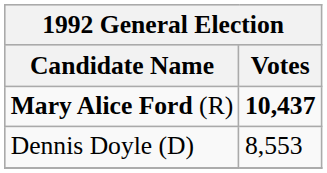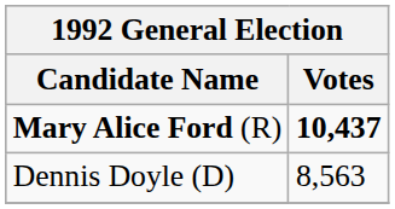Dennis Doyle (D) | column 2: 8,553 -> 8,563
